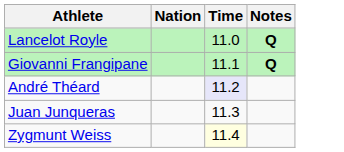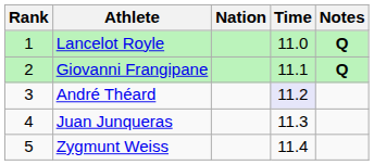+ column: Rank | 1 | 2 | 3 | 4 | 5
Zygmunt Weiss | Time: lightyellow background -> no background
